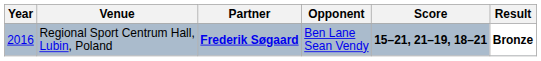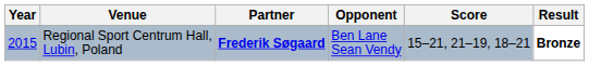Regional Sport Centrum Hall, Lubin, Poland | Year: 2016 -> 2015
Regional Sport Centrum Hall, Lubin, Poland | Score: bold -> normal
